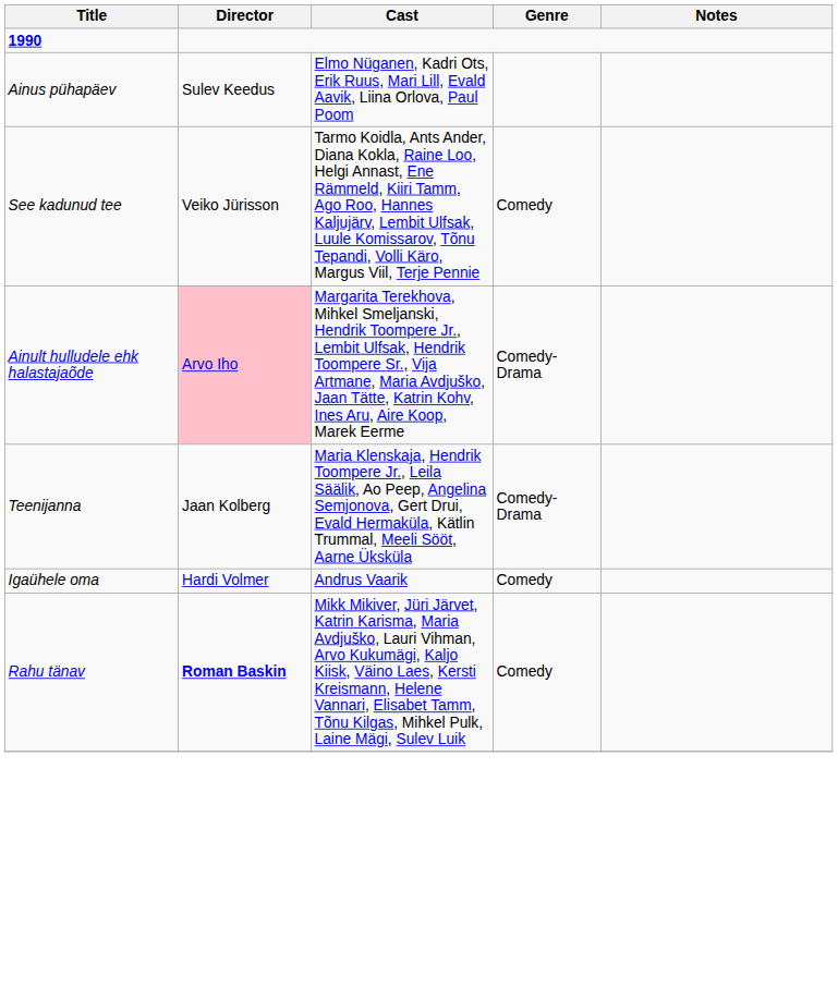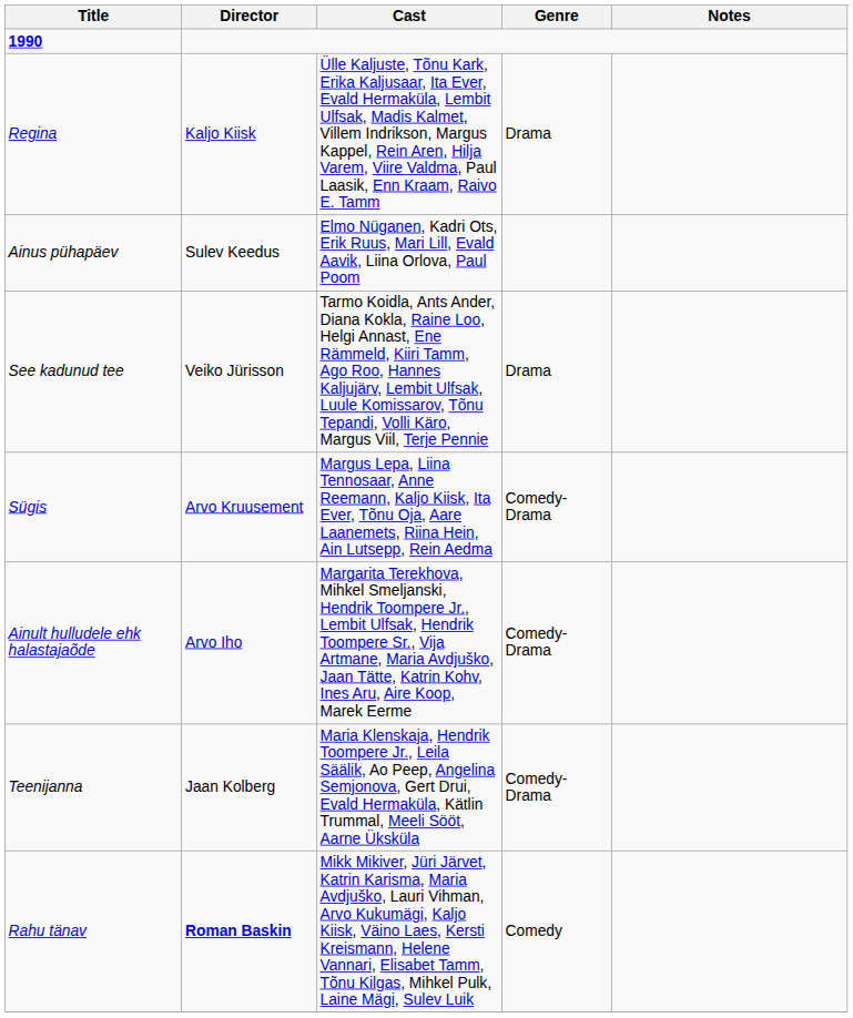+ row: Regina | Kaljo Kiisk | Ülle Kaljuste, Tõnu Kark, Erika Kaljusaar, Ita Ever, Evald Hermaküla, Lembit Ulfsak, Madis Kalmet, Villem Indrikson, Margus Kappel, Rein Aren, Hilja Varem, Viire Valdma, Paul Laasik, Enn Kraam, Raivo E. Tamm | Drama
See kadunud tee | Genre: Comedy -> Drama
+ row: Sügis | Arvo Kruusement | Margus Lepa, Liina Tennosaar, Anne Reemann, Kaljo Kiisk, Ita Ever, Tõnu Oja, Aare Laanemets, Riina Hein, Ain Lutsepp, Rein Aedma | Comedy-Drama
Ainult hulludele ehk halastajaõde | Director: pink background -> no background
- row: Igaühele oma | Hardi Volmer | Andrus Vaarik | Comedy
